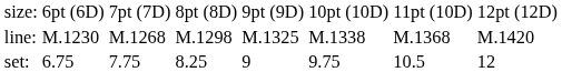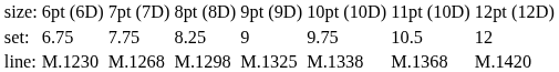rows swapped: set: <-> line:
